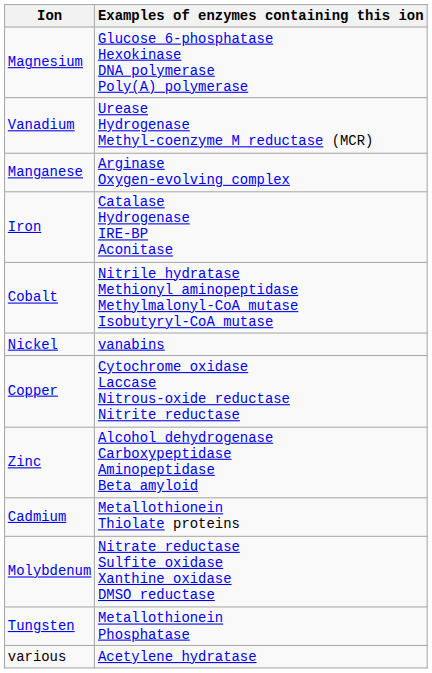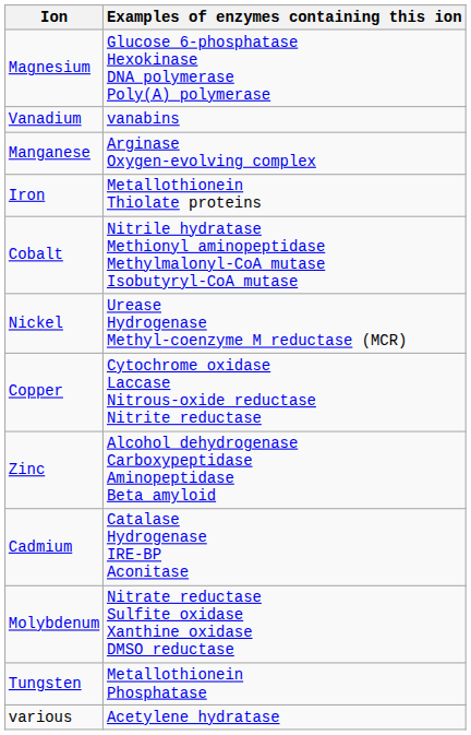Vanadium | Examples of enzymes containing this ion: Urease Hydrogenase Methyl-coenzyme M reductase (MCR) -> vanabins
Iron | Examples of enzymes containing this ion: Catalase Hydrogenase IRE-BP Aconitase -> Metallothionein Thiolate proteins
Nickel | Examples of enzymes containing this ion: vanabins -> Urease Hydrogenase Methyl-coenzyme M reductase (MCR)
Cadmium | Examples of enzymes containing this ion: Metallothionein Thiolate proteins -> Catalase Hydrogenase IRE-BP Aconitase
